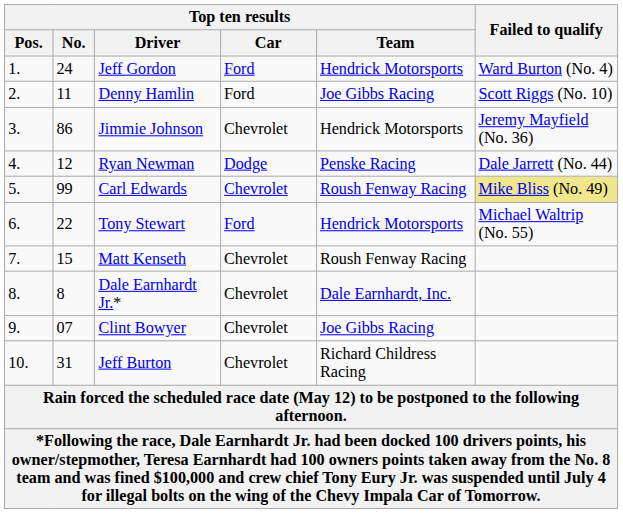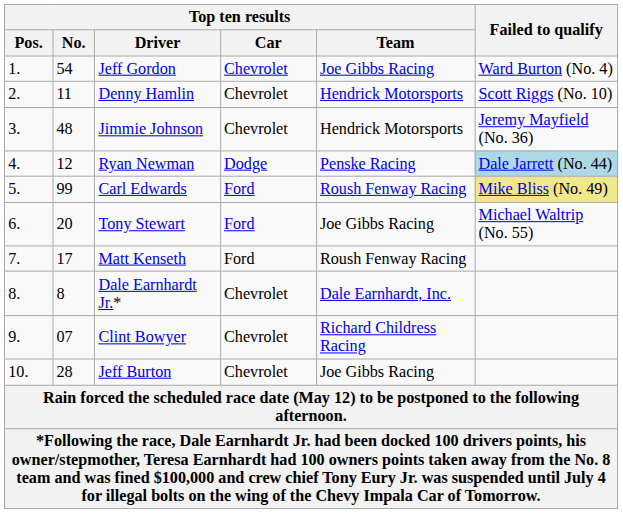Jeff Gordon | Top ten results / No.: 24 -> 54
Jeff Gordon | Top ten results / Car: Ford -> Chevrolet
Jeff Gordon | Top ten results / Team: Hendrick Motorsports -> Joe Gibbs Racing
Denny Hamlin | Top ten results / Car: Ford -> Chevrolet
Denny Hamlin | Top ten results / Team: Joe Gibbs Racing -> Hendrick Motorsports
Jimmie Johnson | Top ten results / No.: 86 -> 48
Ryan Newman | Failed to qualify: no background -> lightblue background
Carl Edwards | Top ten results / Car: Chevrolet -> Ford
Tony Stewart | Top ten results / No.: 22 -> 20
Tony Stewart | Top ten results / Team: Hendrick Motorsports -> Joe Gibbs Racing
Matt Kenseth | Top ten results / No.: 15 -> 17
Matt Kenseth | Top ten results / Car: Chevrolet -> Ford
Clint Bowyer | Top ten results / Team: Joe Gibbs Racing -> Richard Childress Racing
Jeff Burton | Top ten results / No.: 31 -> 28
Jeff Burton | Top ten results / Team: Richard Childress Racing -> Joe Gibbs Racing
